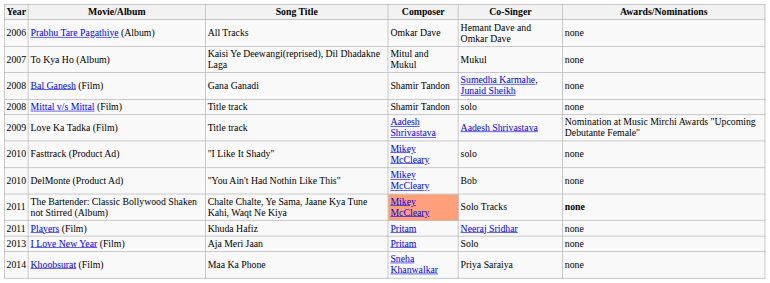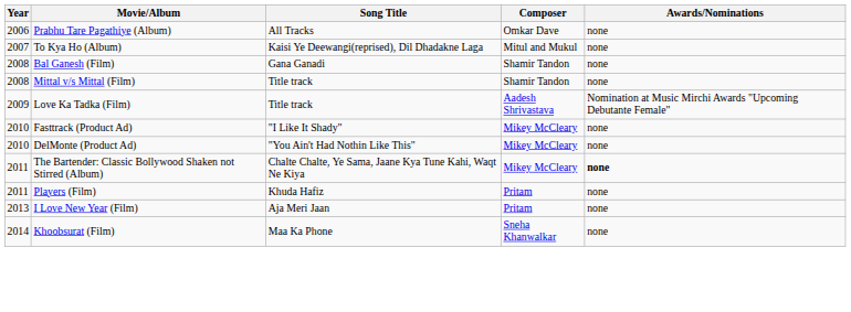- column: Co-Singer | Hemant Dave and Omkar Dave | Mukul | Sumedha Karmahe, Junaid Sheikh | solo | Aadesh Shrivastava | solo | Bob | Solo Tracks | Neeraj Sridhar | Solo | Priya Saraiya
The Bartender: Classic Bollywood Shaken not Stirred (Album) | Composer: lightsalmon background -> no background
